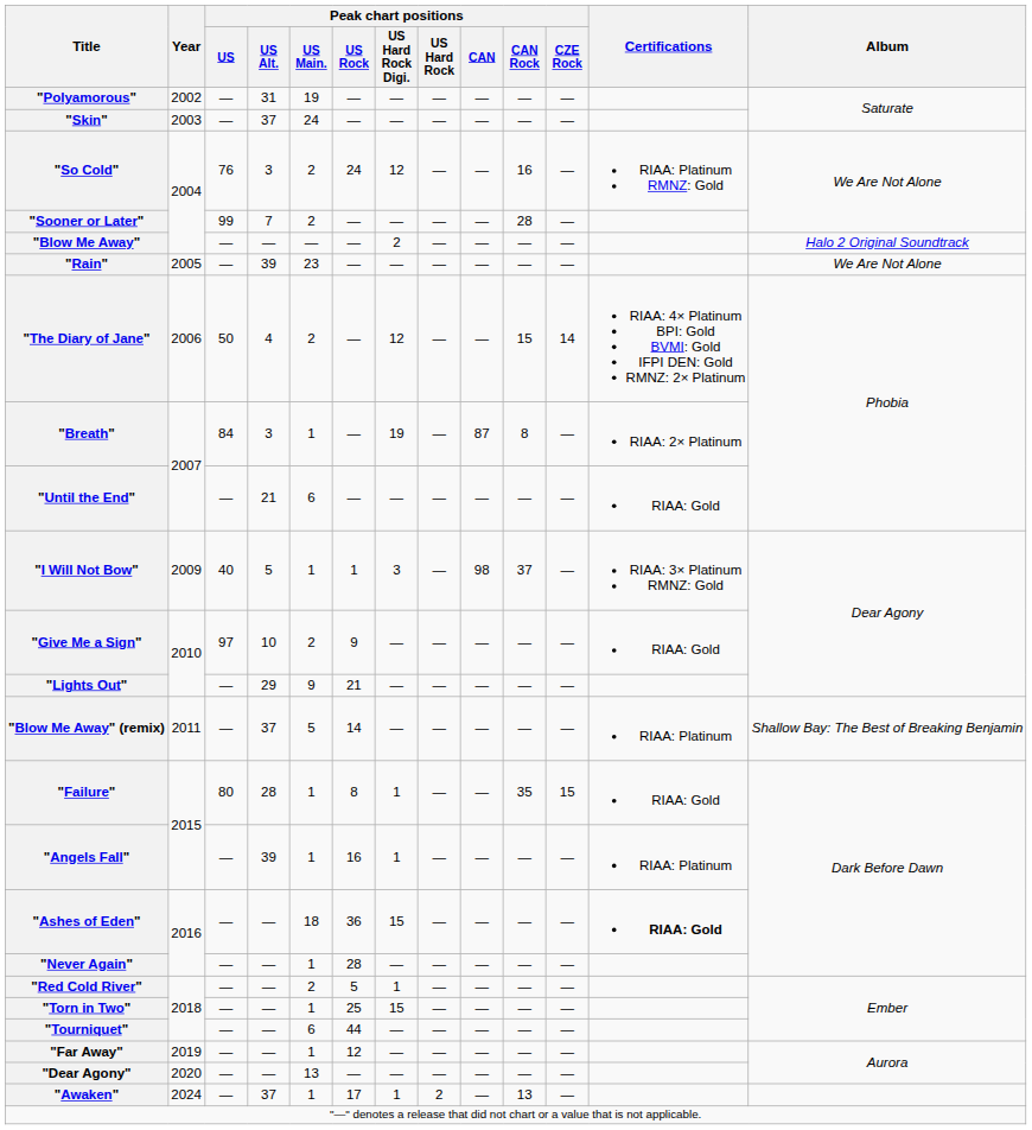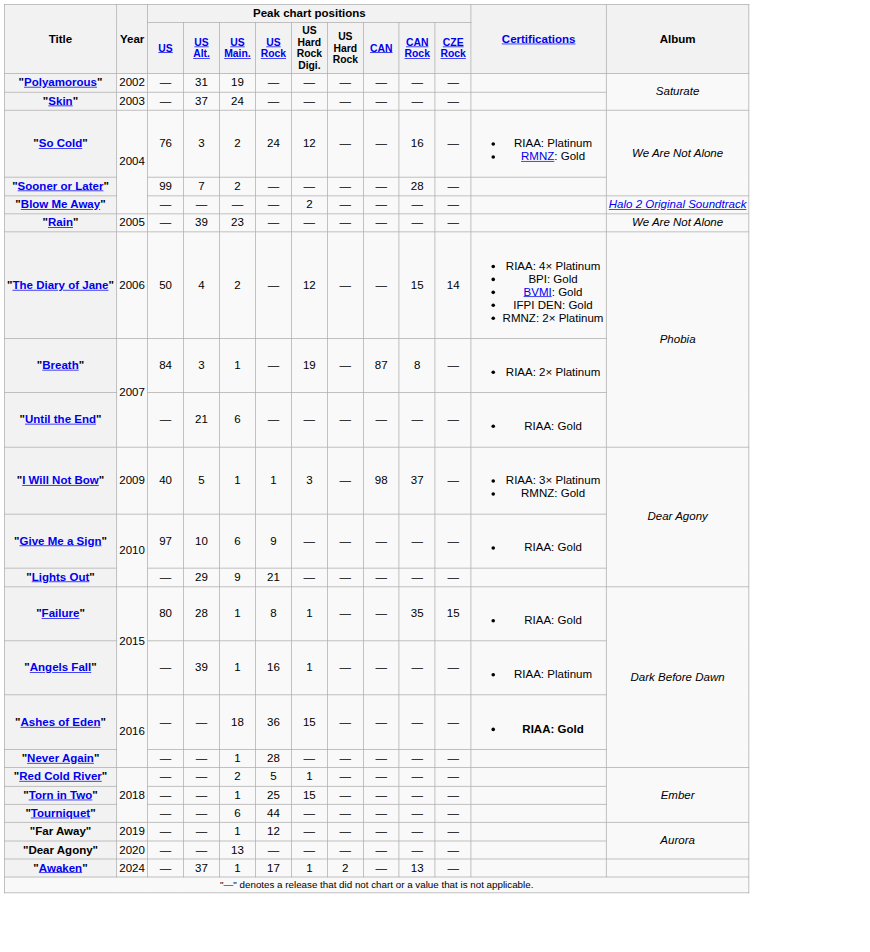"Give Me a Sign" | Peak chart positions / US Main.: 2 -> 6
- row: "Blow Me Away" (remix) | 2011 | — | 37 | 5 | 14 | — | — | — | — | — | RIAA: Platinum | Shallow Bay: The Best of Breaking Benjamin
